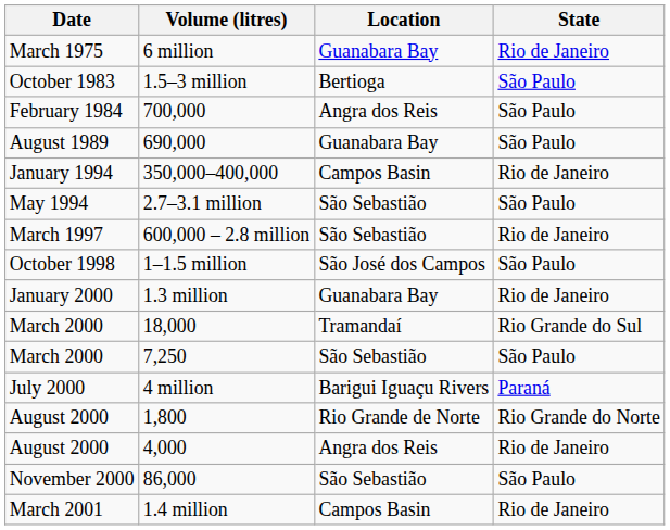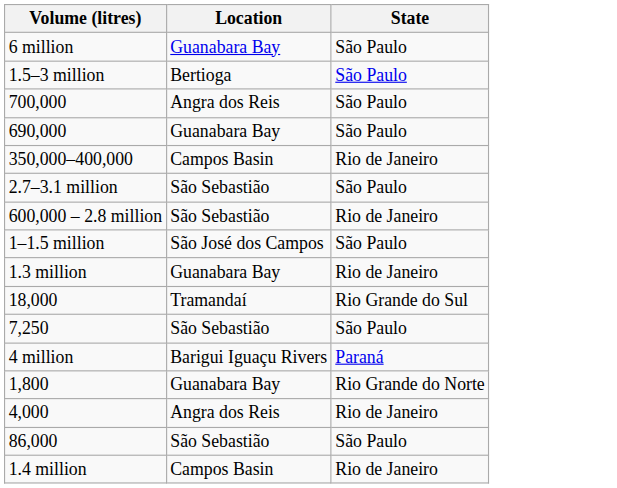- column: Date | March 1975 | October 1983 | February 1984 | August 1989 | January 1994 | May 1994 | March 1997 | October 1998 | January 2000 | March 2000 | March 2000 | July 2000 | August 2000 | August 2000 | November 2000 | March 2001
6 million | State: Rio de Janeiro -> São Paulo
1,800 | Location: Rio Grande de Norte -> Guanabara Bay
